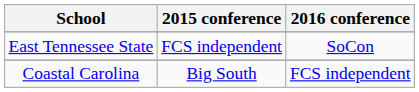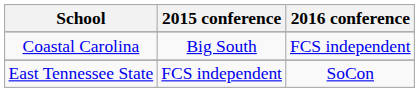rows swapped: Coastal Carolina <-> East Tennessee State
